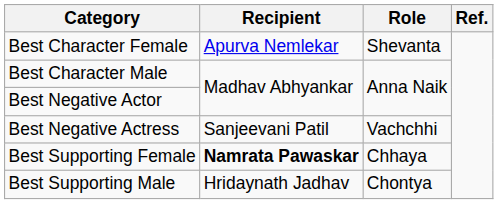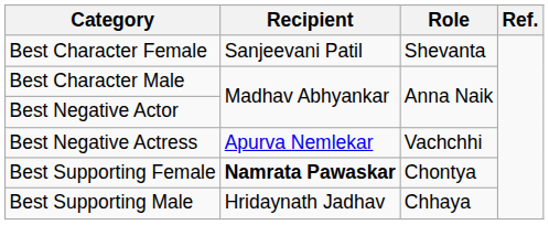Best Character Female | Recipient: Apurva Nemlekar -> Sanjeevani Patil
Best Negative Actress | Recipient: Sanjeevani Patil -> Apurva Nemlekar
Best Supporting Female | Role: Chhaya -> Chontya
Best Supporting Male | Role: Chontya -> Chhaya
